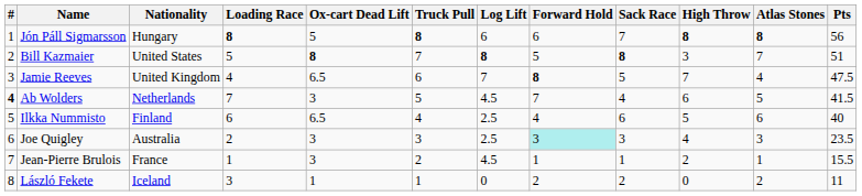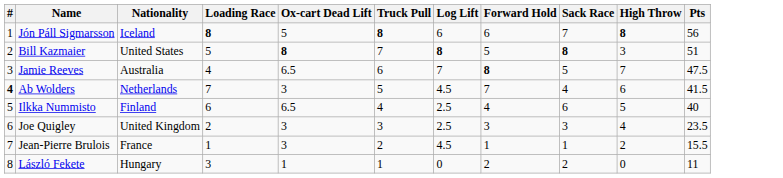- column: Atlas Stones | 8 | 7 | 4 | 5 | 6 | 3 | 1 | 2
Jón Páll Sigmarsson | Nationality: Hungary -> Iceland
Jamie Reeves | Nationality: United Kingdom -> Australia
Joe Quigley | Nationality: Australia -> United Kingdom
Joe Quigley | Forward Hold: paleturquoise background -> no background
László Fekete | Nationality: Iceland -> Hungary
